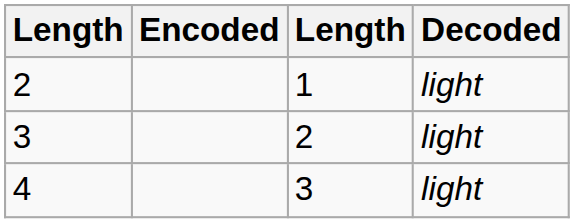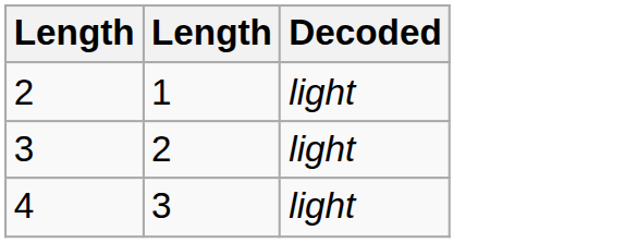- column: Encoded
